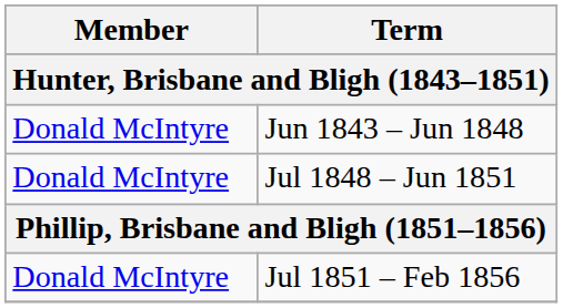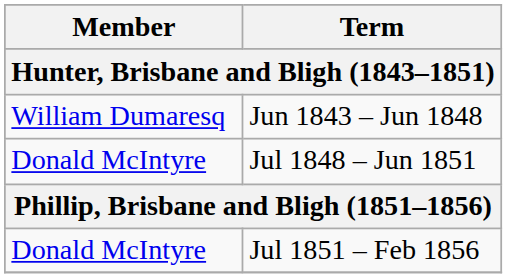Jun 1843 – Jun 1848 | Member: Donald McIntyre -> William Dumaresq
